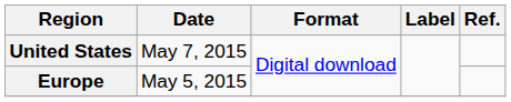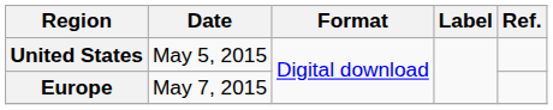United States | Date: May 7, 2015 -> May 5, 2015
Europe | Date: May 5, 2015 -> May 7, 2015
